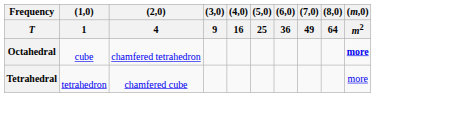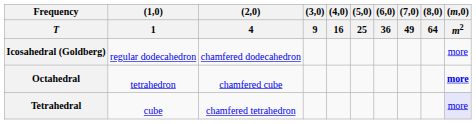+ row: Icosahedral (Goldberg) | regular dodecahedron | chamfered dodecahedron | more
Octahedral | (1,0) / 1: cube -> tetrahedron
Octahedral | (2,0) / 4: chamfered tetrahedron -> chamfered cube
Tetrahedral | (1,0) / 1: tetrahedron -> cube
Tetrahedral | (2,0) / 4: chamfered cube -> chamfered tetrahedron
Tetrahedral | (m,0) / m2: no background -> lavender background
